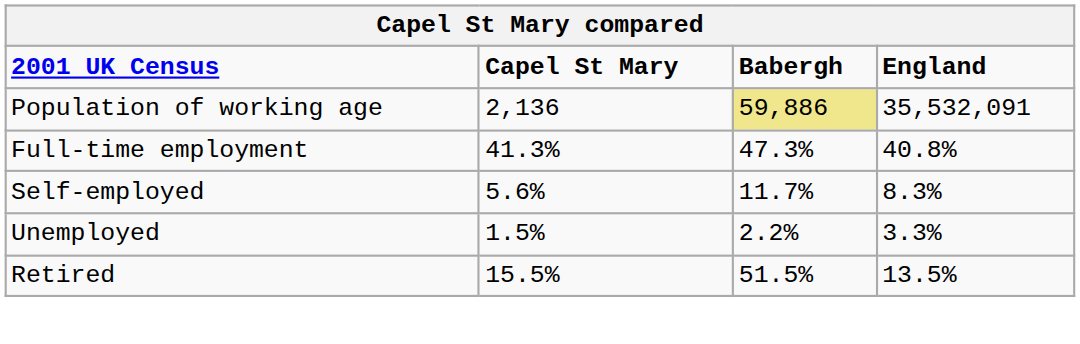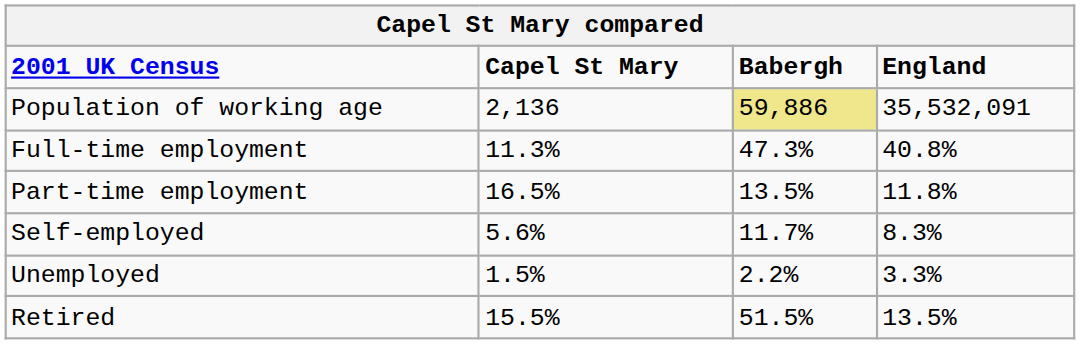Full-time employment | Capel St Mary: 41.3% -> 11.3%
+ row: Part-time employment | 16.5% | 13.5% | 11.8%
